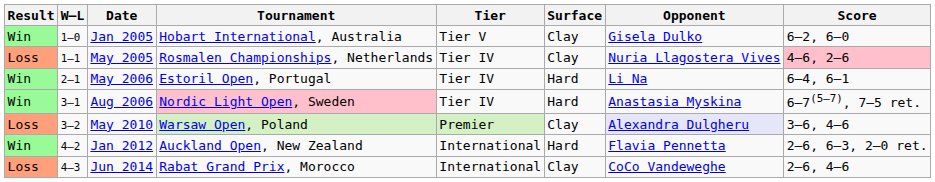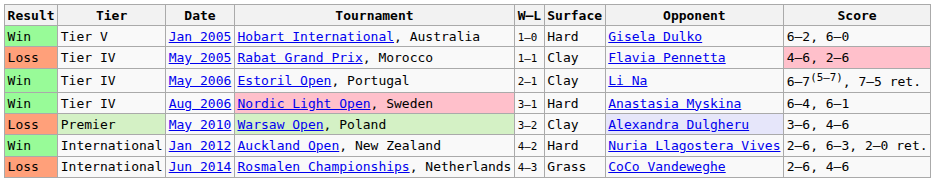columns swapped: W–L <-> Tier
Jan 2005 | Surface: Clay -> Hard
May 2005 | Tournament: Rosmalen Championships, Netherlands -> Rabat Grand Prix, Morocco
May 2005 | Opponent: Nuria Llagostera Vives -> Flavia Pennetta
May 2006 | Surface: Hard -> Clay
May 2006 | Score: 6–4, 6–1 -> 6–7(5–7), 7–5 ret.
Aug 2006 | Score: 6–7(5–7), 7–5 ret. -> 6–4, 6–1
Jan 2012 | Opponent: Flavia Pennetta -> Nuria Llagostera Vives
Jun 2014 | Tournament: Rabat Grand Prix, Morocco -> Rosmalen Championships, Netherlands
Jun 2014 | Surface: Clay -> Grass
